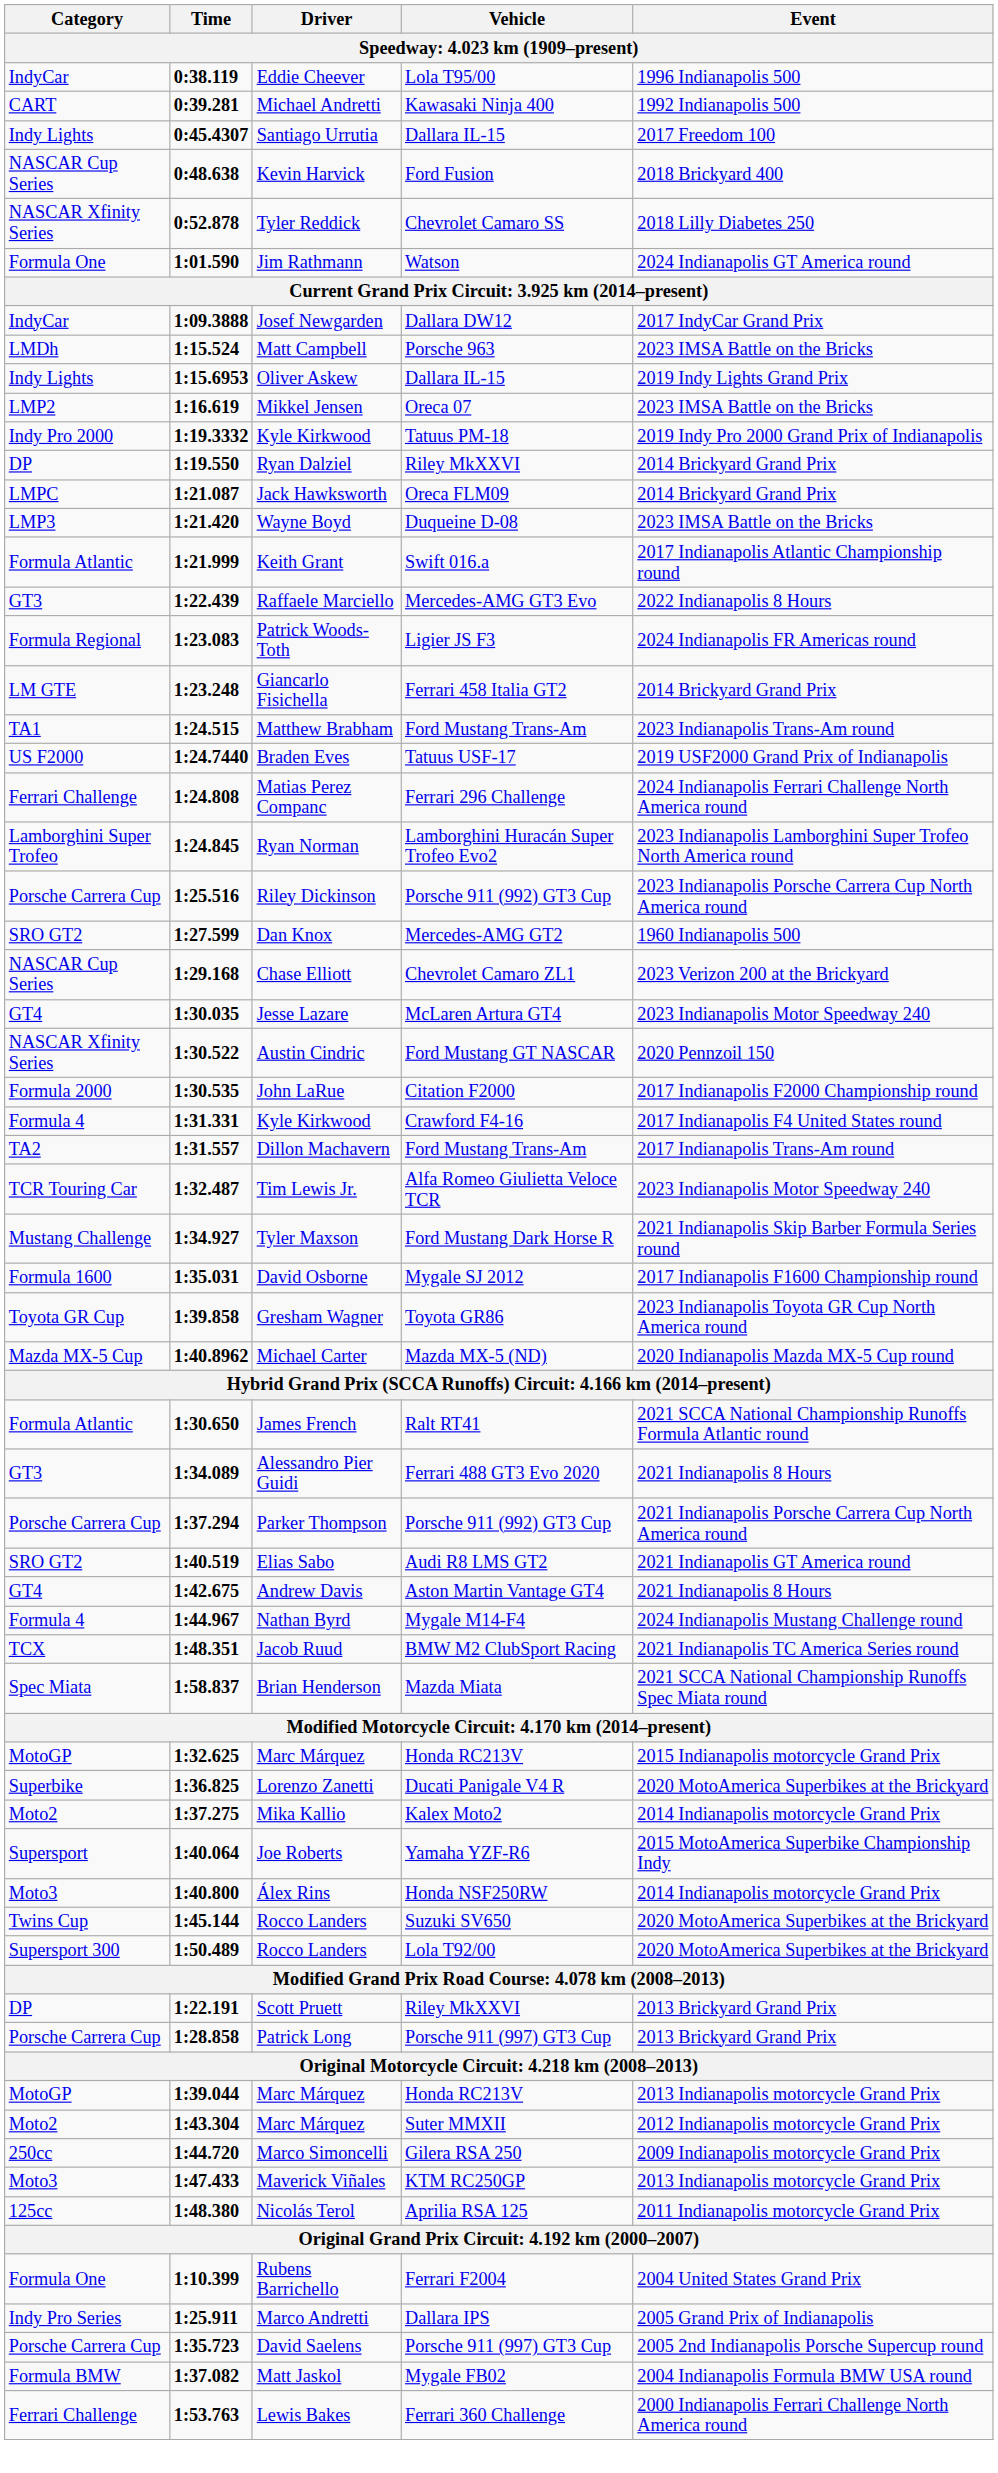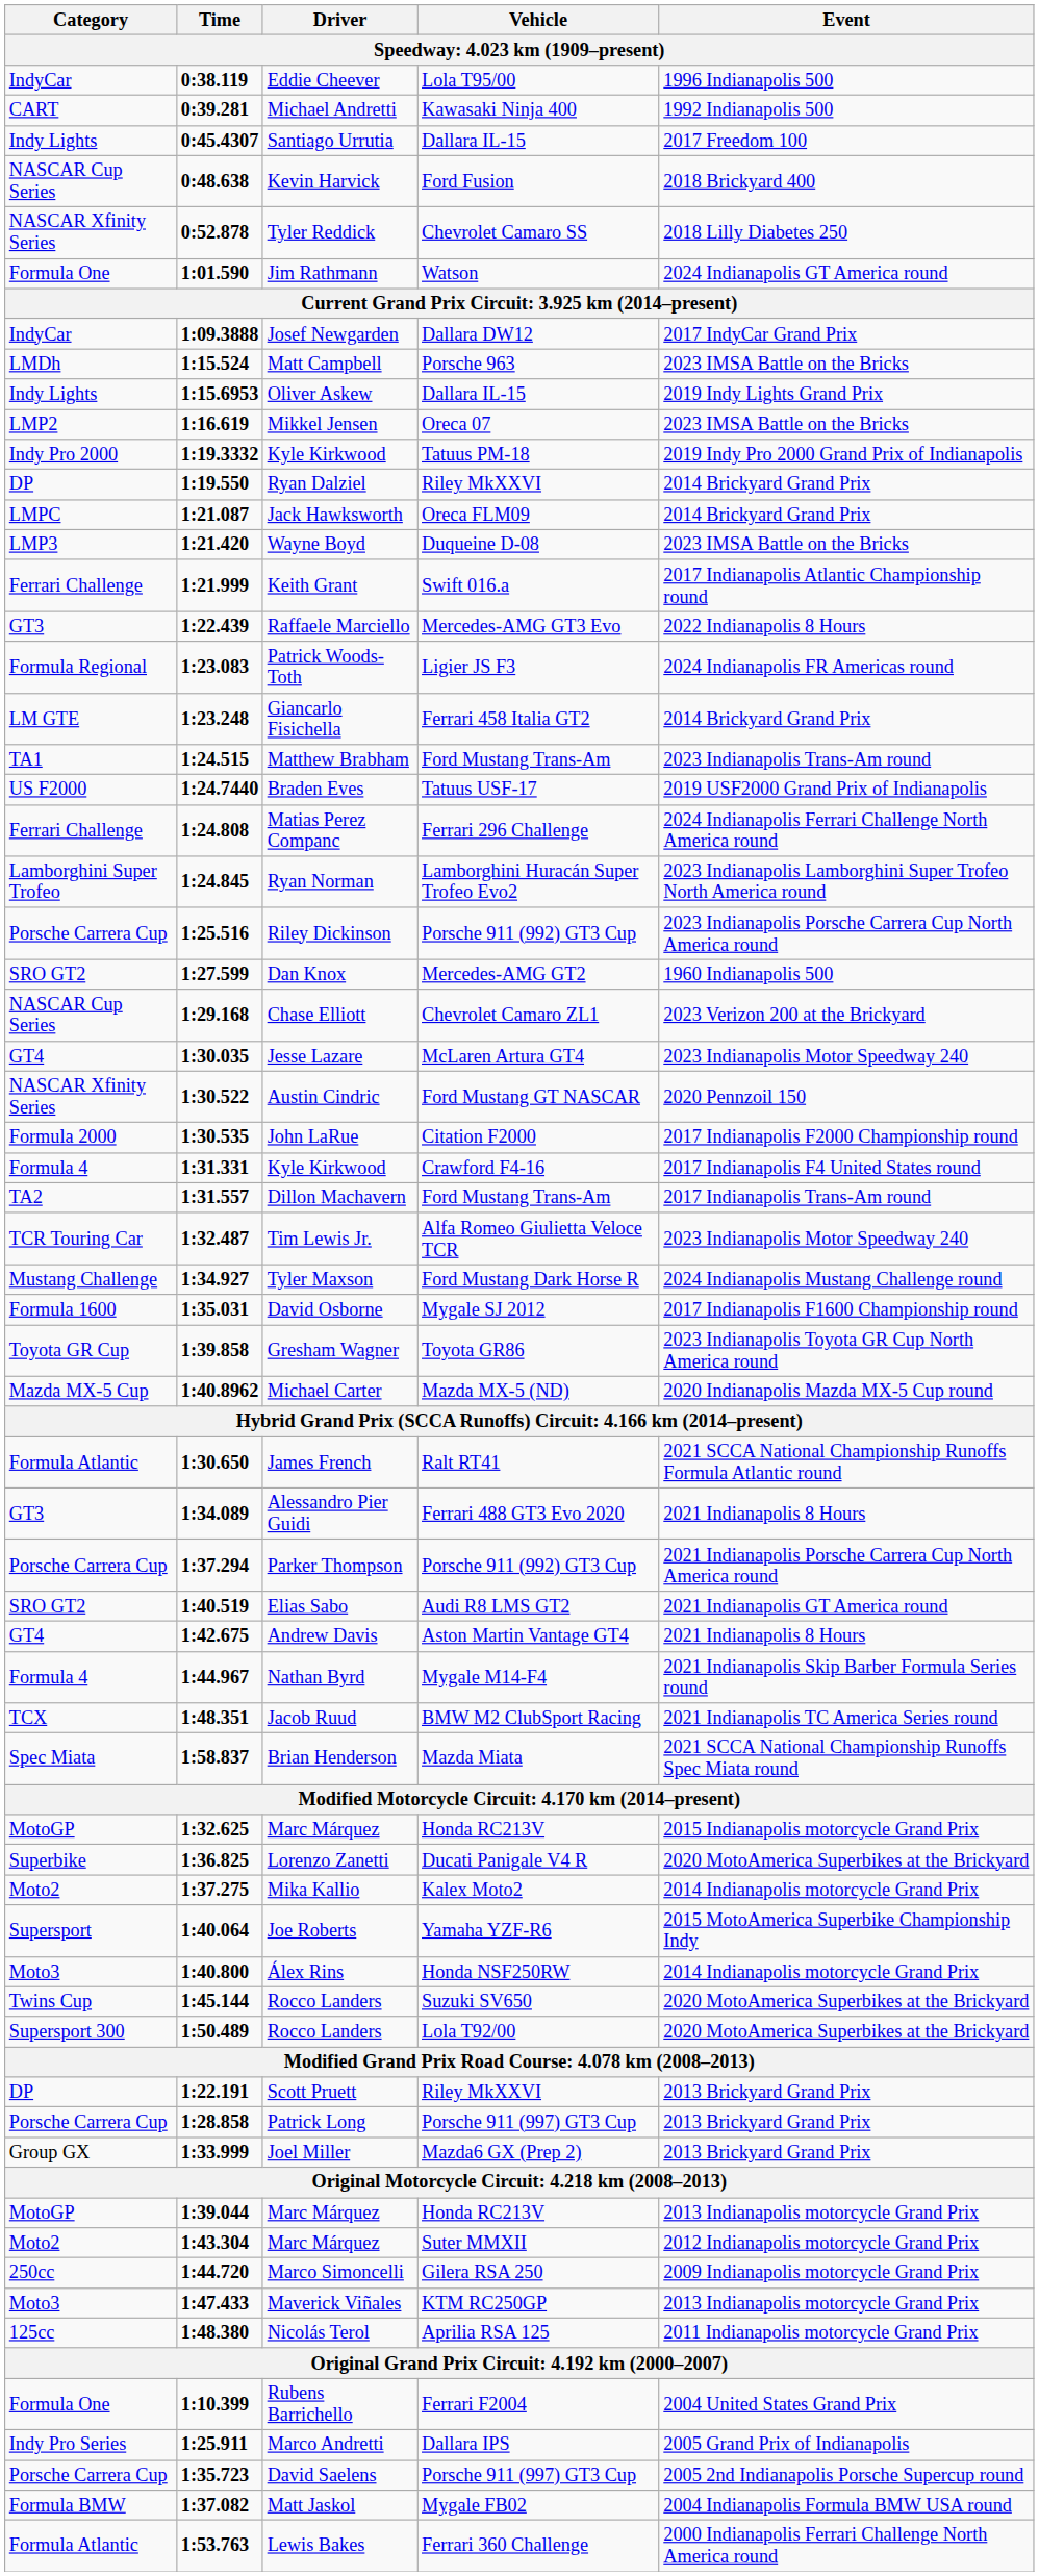Keith Grant | Category: Formula Atlantic -> Ferrari Challenge
Tyler Maxson | Event: 2021 Indianapolis Skip Barber Formula Series round -> 2024 Indianapolis Mustang Challenge round
Nathan Byrd | Event: 2024 Indianapolis Mustang Challenge round -> 2021 Indianapolis Skip Barber Formula Series round
+ row: Group GX | 1:33.999 | Joel Miller | Mazda6 GX (Prep 2) | 2013 Brickyard Grand Prix
Lewis Bakes | Category: Ferrari Challenge -> Formula Atlantic
